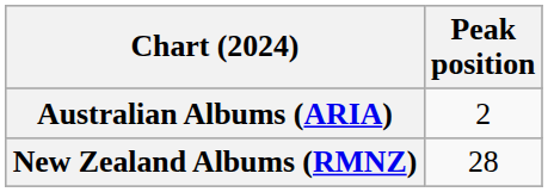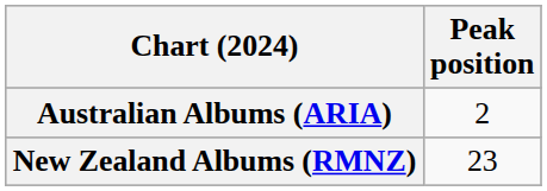New Zealand Albums (RMNZ) | Peak position: 28 -> 23
